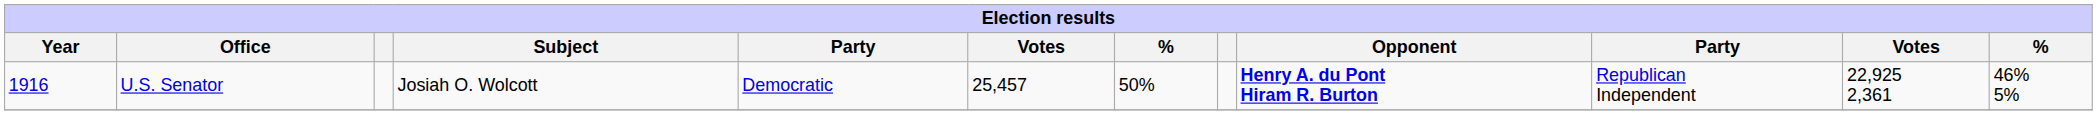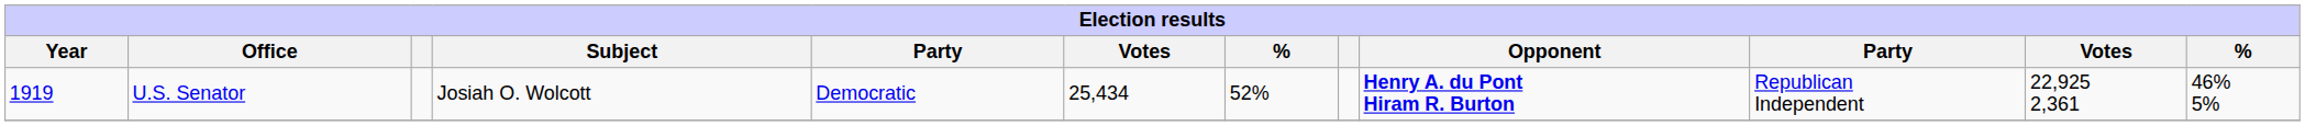U.S. Senator | Year: 1916 -> 1919
U.S. Senator | column 6: 25,457 -> 25,434
U.S. Senator | column 7: 50% -> 52%
